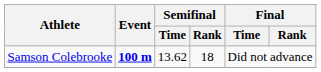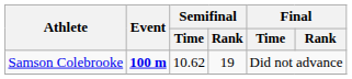Samson Colebrooke | Semifinal / Time: 13.62 -> 10.62
Samson Colebrooke | Semifinal / Rank: 18 -> 19
